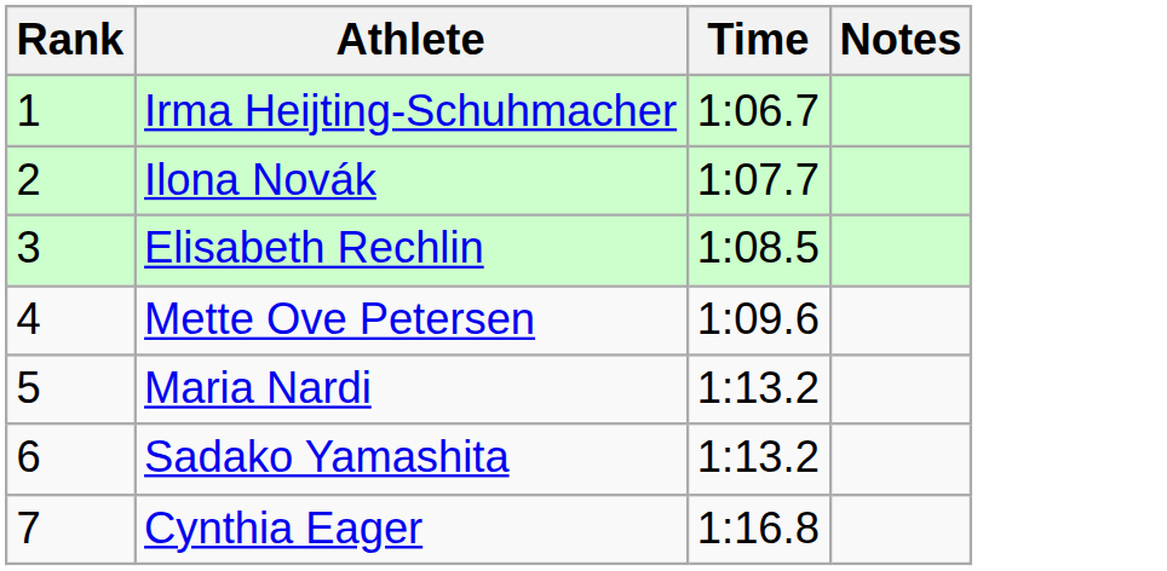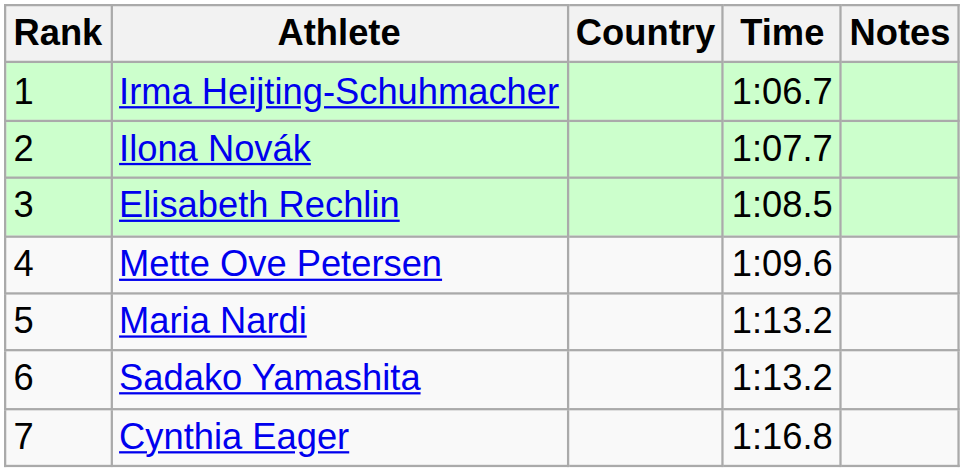+ column: Country
